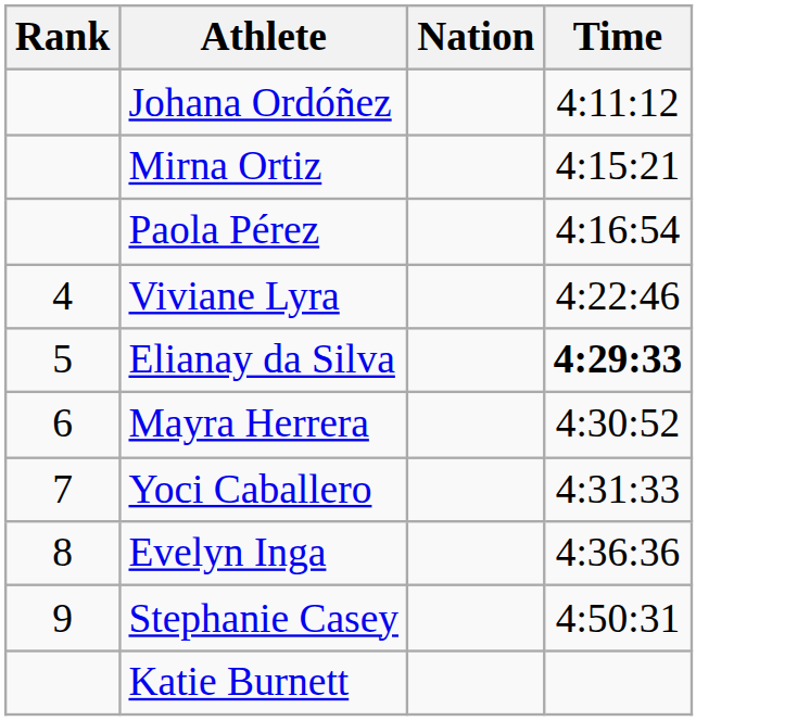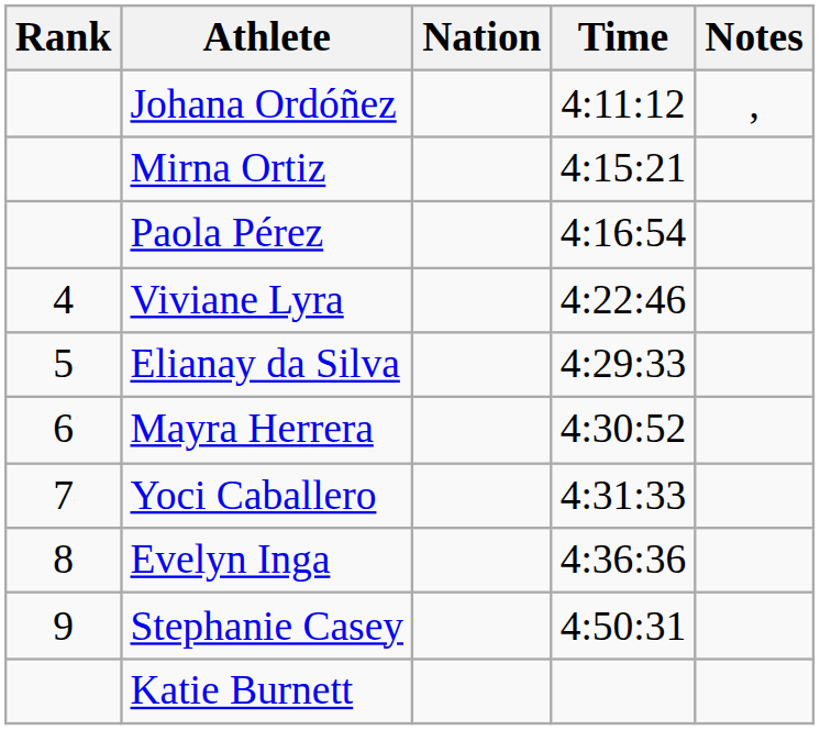+ column: Notes | ,
Elianay da Silva | Time: bold -> normal
